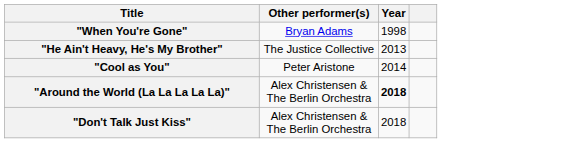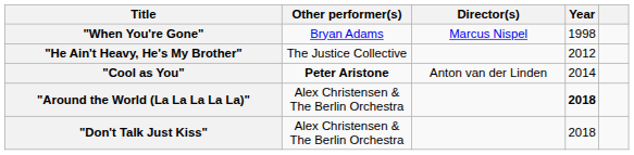+ column: Director(s) | Marcus Nispel | Anton van der Linden
"He Ain't Heavy, He's My Brother" | Year: 2013 -> 2012
"Cool as You" | Other performer(s): normal -> bold
